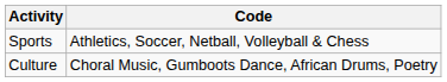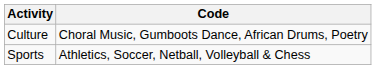rows swapped: Sports <-> Culture
